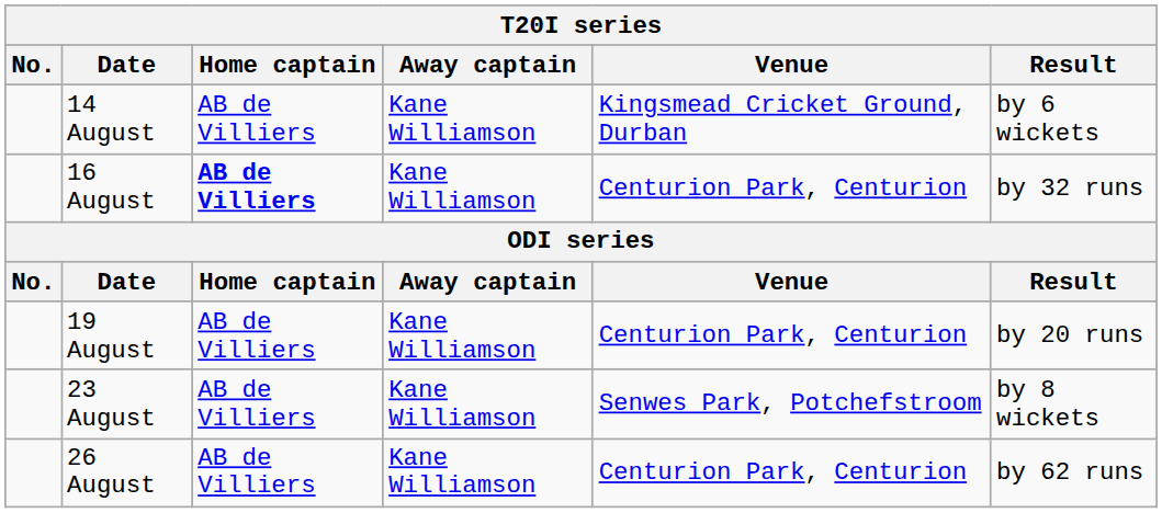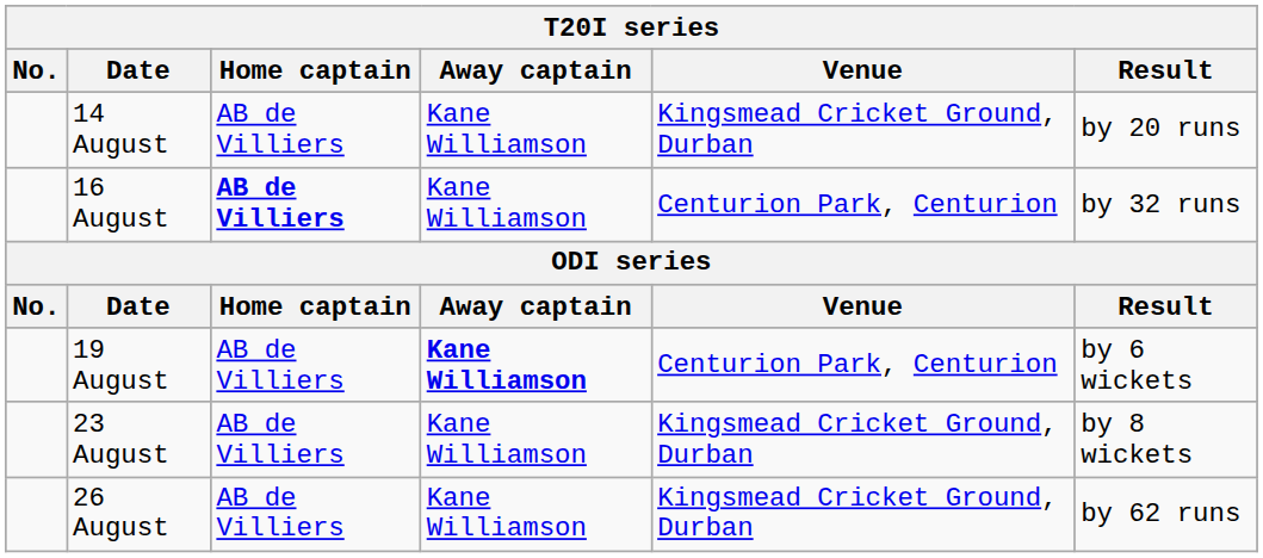14 August | Result: by 6 wickets -> by 20 runs
19 August | Away captain: normal -> bold
19 August | Result: by 20 runs -> by 6 wickets
23 August | Venue: Senwes Park, Potchefstroom -> Kingsmead Cricket Ground, Durban
26 August | Venue: Centurion Park, Centurion -> Kingsmead Cricket Ground, Durban
